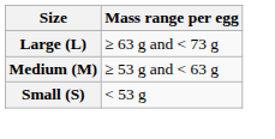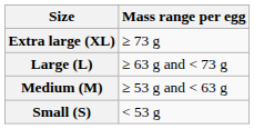+ row: Extra large (XL) | ≥ 73 g
